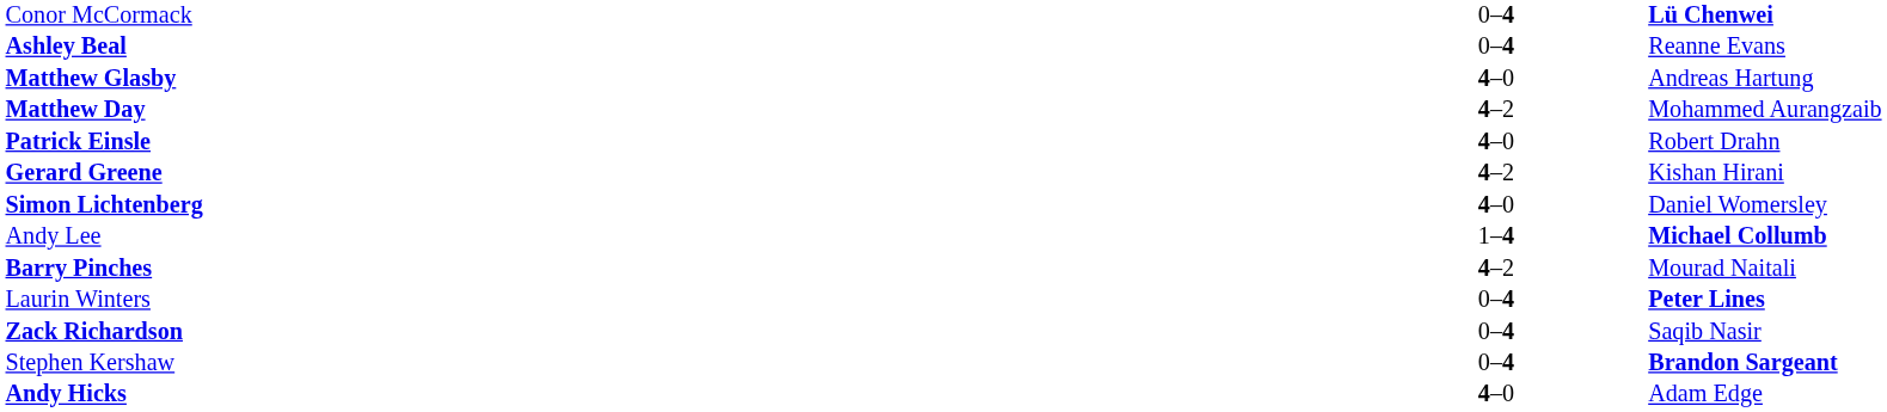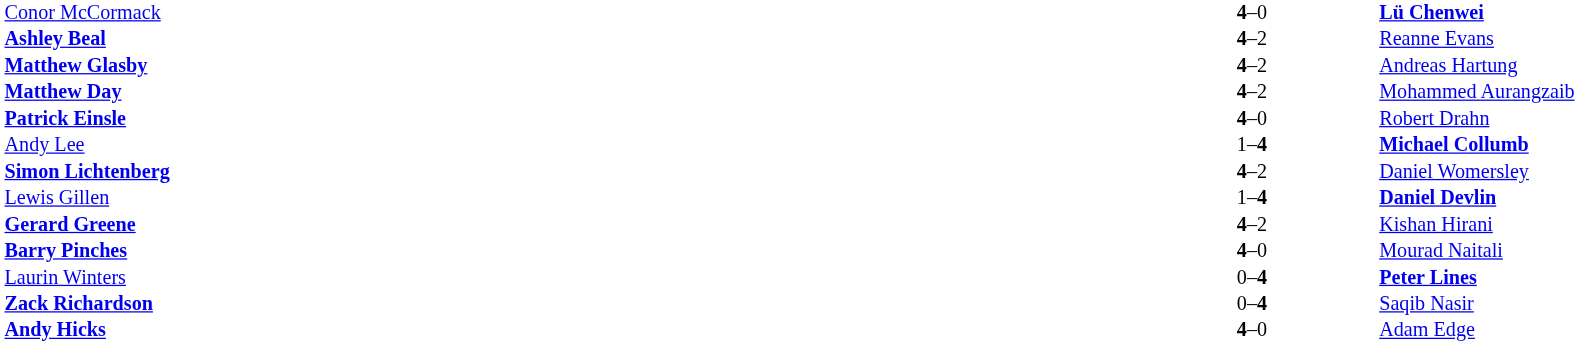Conor McCormack | column 2: 0–4 -> 4–0
Ashley Beal | column 2: 0–4 -> 4–2
Matthew Glasby | column 2: 4–0 -> 4–2
rows swapped: Andy Lee <-> Gerard Greene
Simon Lichtenberg | column 2: 4–0 -> 4–2
+ row: Lewis Gillen | 1–4 | Daniel Devlin
Barry Pinches | column 2: 4–2 -> 4–0
- row: Stephen Kershaw | 0–4 | Brandon Sargeant
